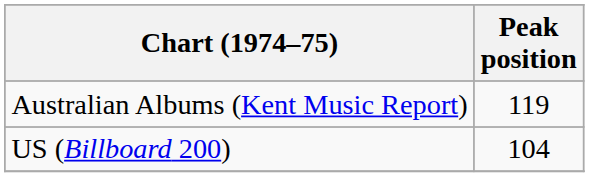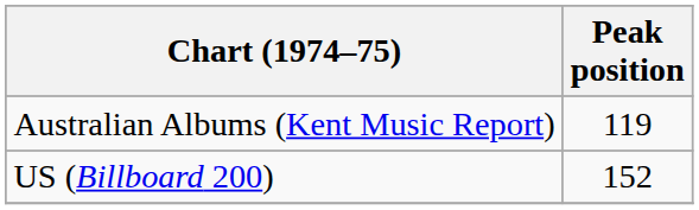US (Billboard 200) | Peak position: 104 -> 152
